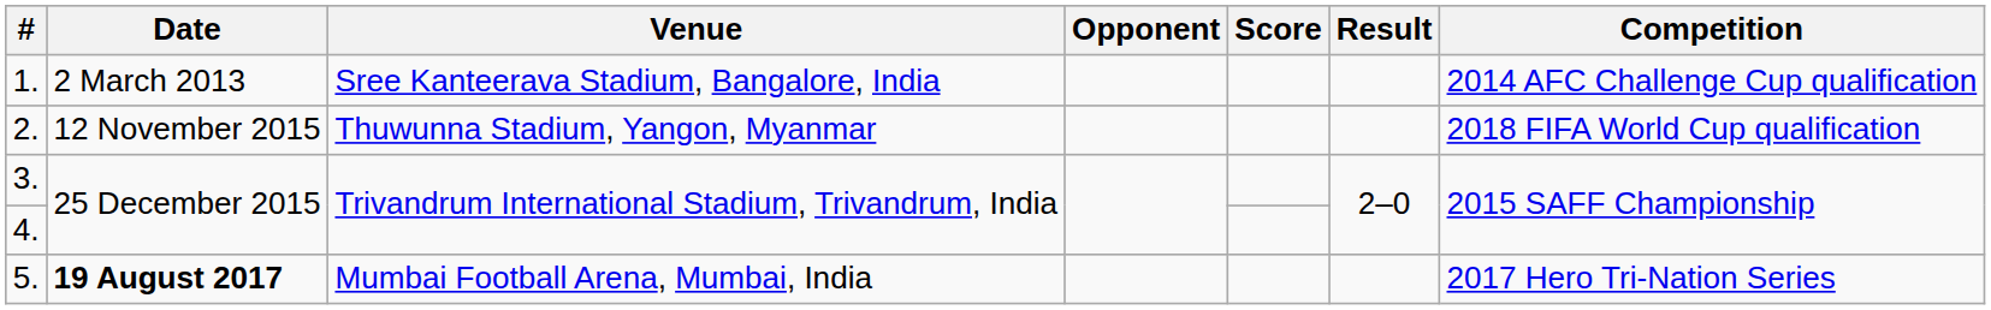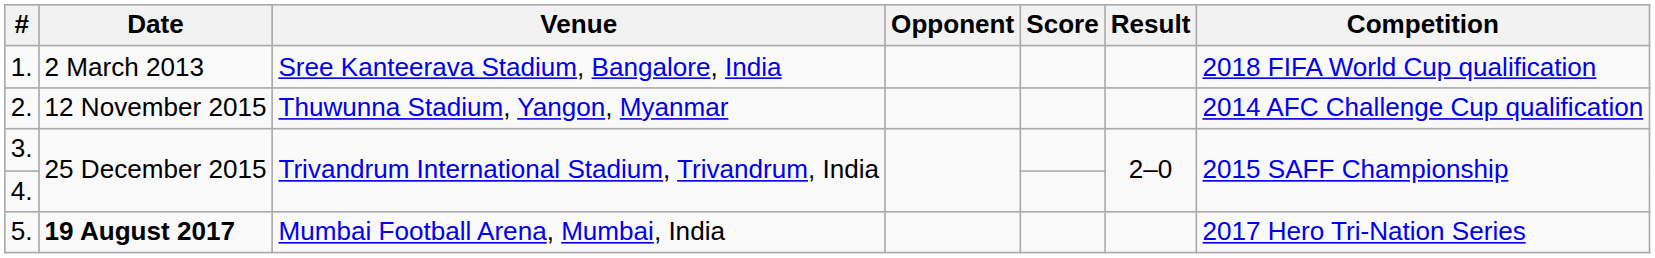1. | Competition: 2014 AFC Challenge Cup qualification -> 2018 FIFA World Cup qualification
2. | Competition: 2018 FIFA World Cup qualification -> 2014 AFC Challenge Cup qualification
